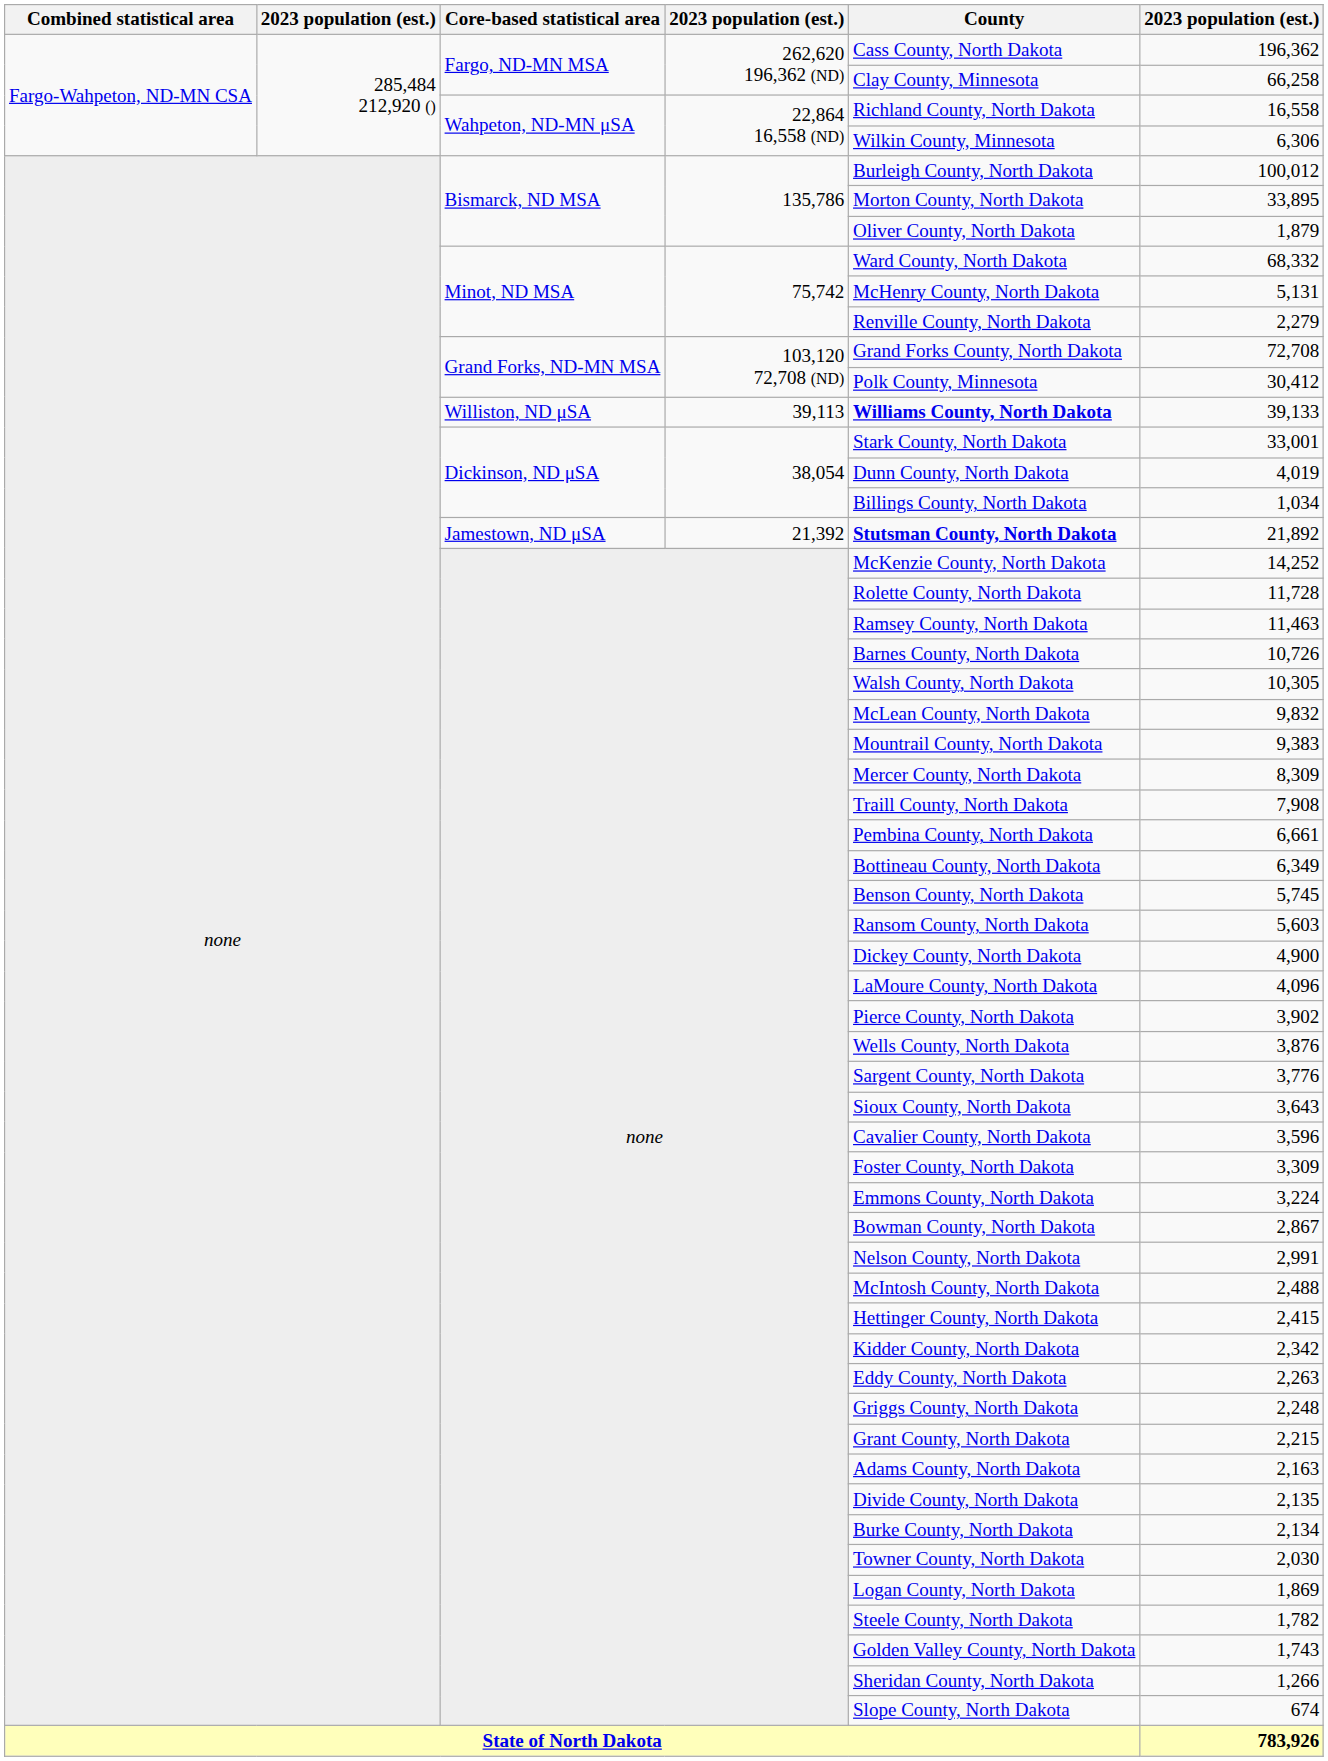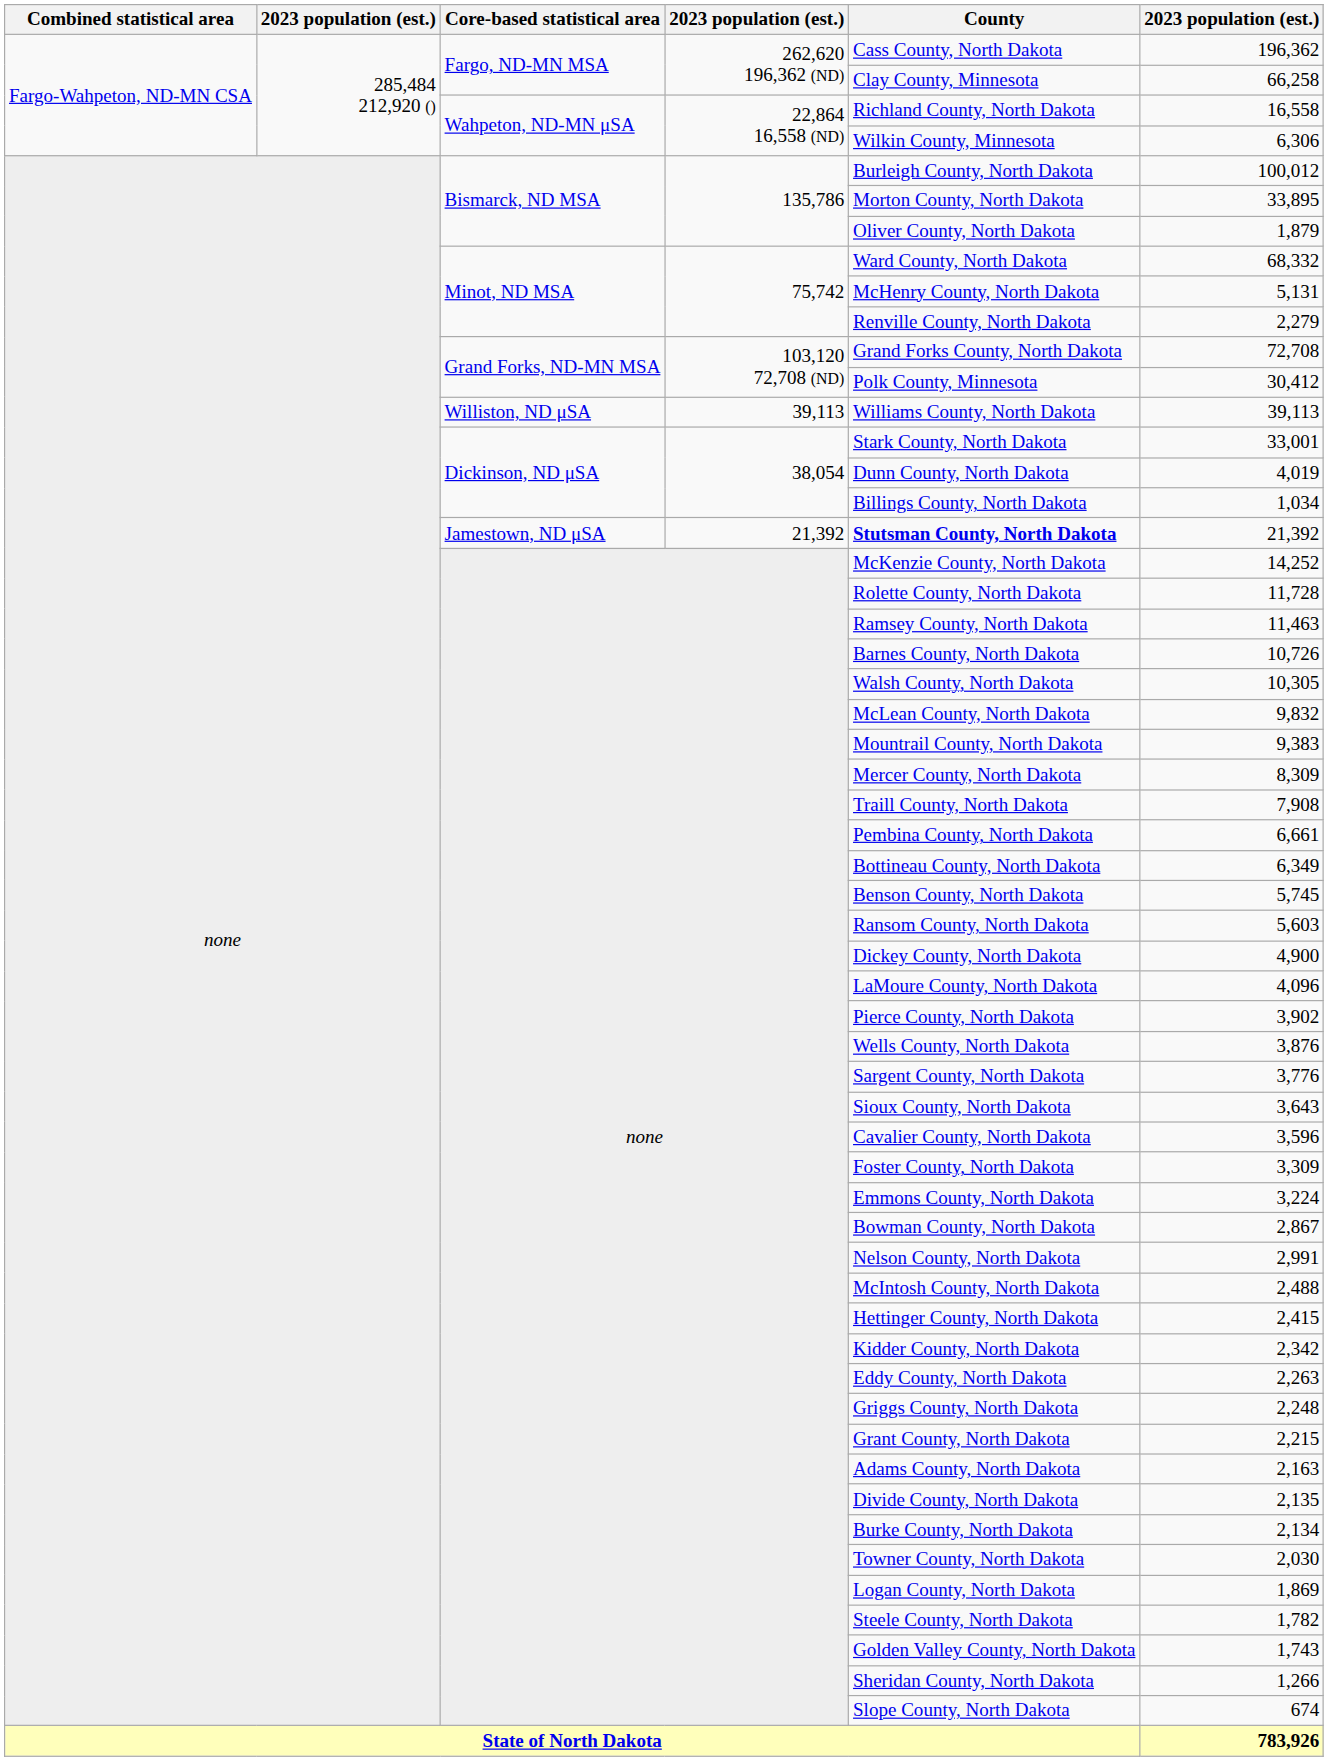Williston, ND μSA | County: bold -> normal
Williston, ND μSA | column 6: 39,133 -> 39,113
Jamestown, ND μSA | column 6: 21,892 -> 21,392
